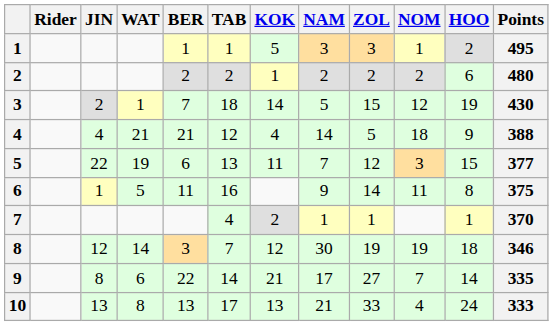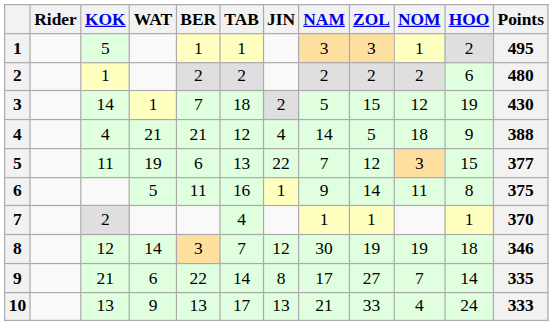columns swapped: JIN <-> KOK
10 | WAT: 8 -> 9
